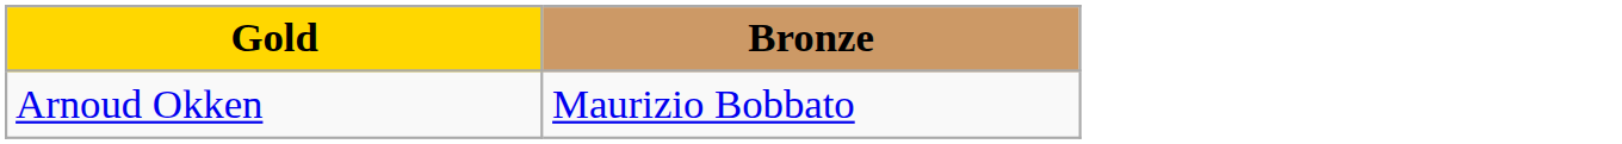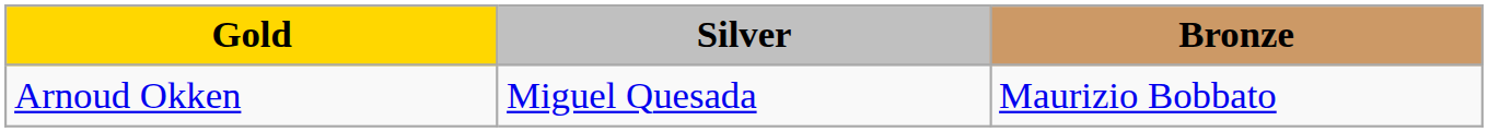+ column: Silver | Miguel Quesada
